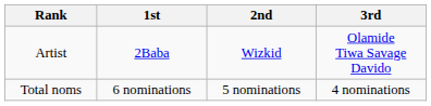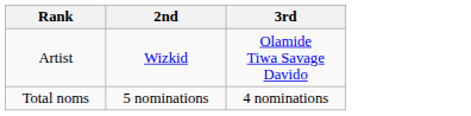- column: 1st | 2Baba | 6 nominations
